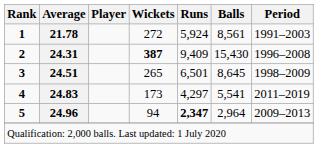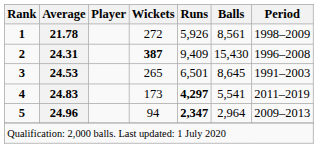1 | Runs: 5,924 -> 5,926
1 | Period: 1991–2003 -> 1998–2009
3 | Average: 24.51 -> 24.53
3 | Period: 1998–2009 -> 1991–2003
4 | Runs: normal -> bold
